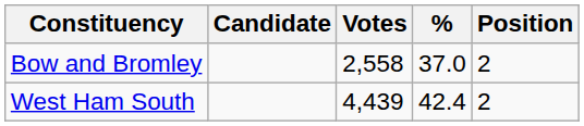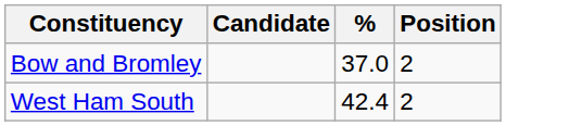- column: Votes | 2,558 | 4,439
